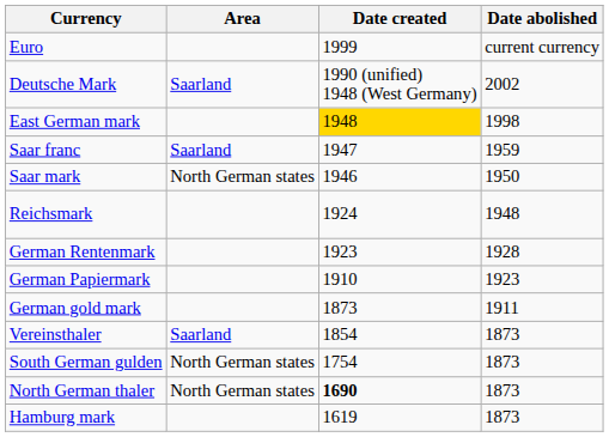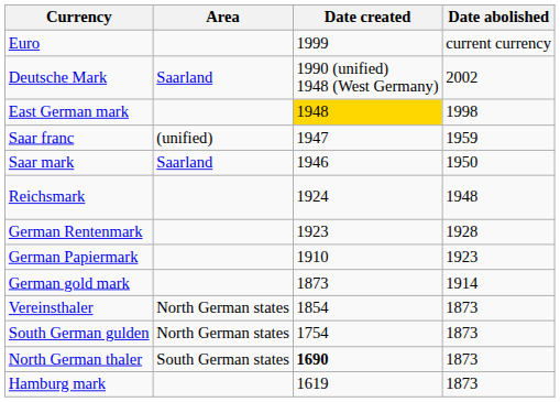Saar franc | Area: Saarland -> (unified)
Saar mark | Area: North German states -> Saarland
German gold mark | Date abolished: 1911 -> 1914
Vereinsthaler | Area: Saarland -> North German states
North German thaler | Area: North German states -> South German states
